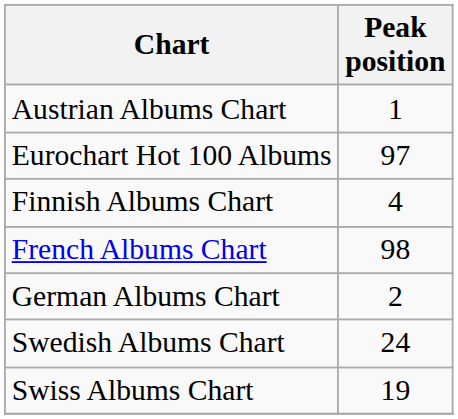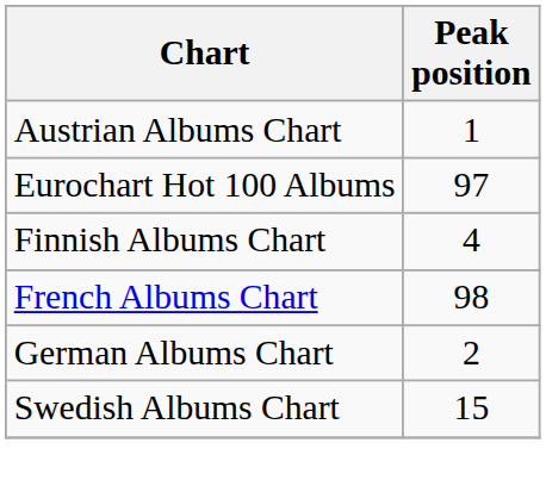Swedish Albums Chart | Peak position: 24 -> 15
- row: Swiss Albums Chart | 19
